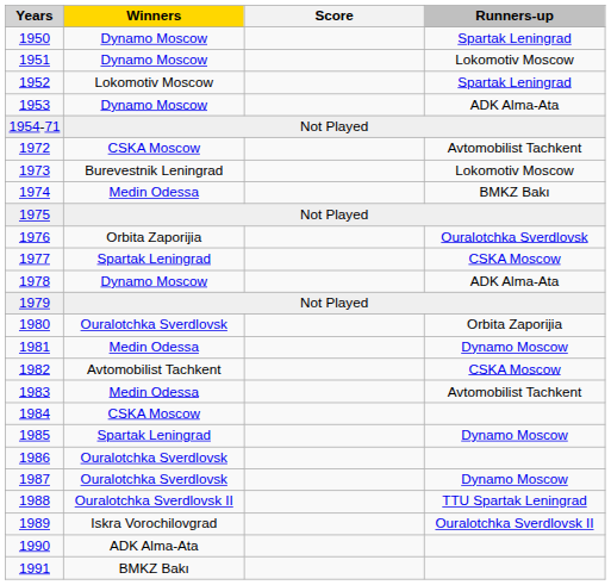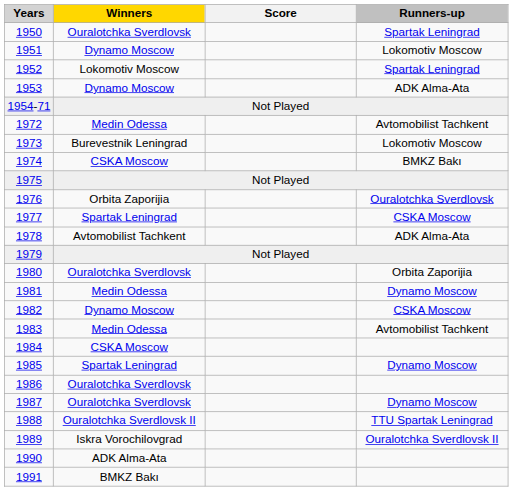1950 | Winners: Dynamo Moscow -> Ouralotchka Sverdlovsk
1972 | Winners: CSKA Moscow -> Medin Odessa
1974 | Winners: Medin Odessa -> CSKA Moscow
1978 | Winners: Dynamo Moscow -> Avtomobilist Tachkent
1982 | Winners: Avtomobilist Tachkent -> Dynamo Moscow
